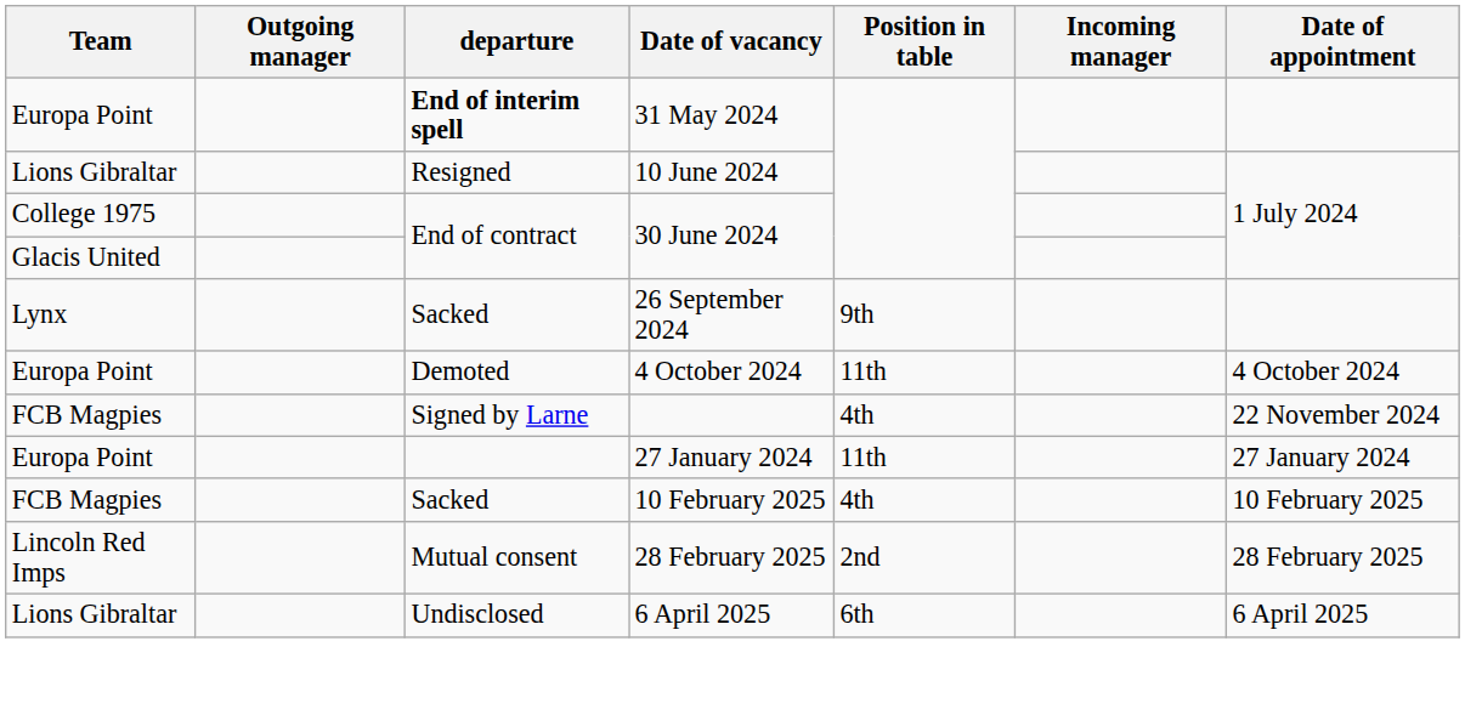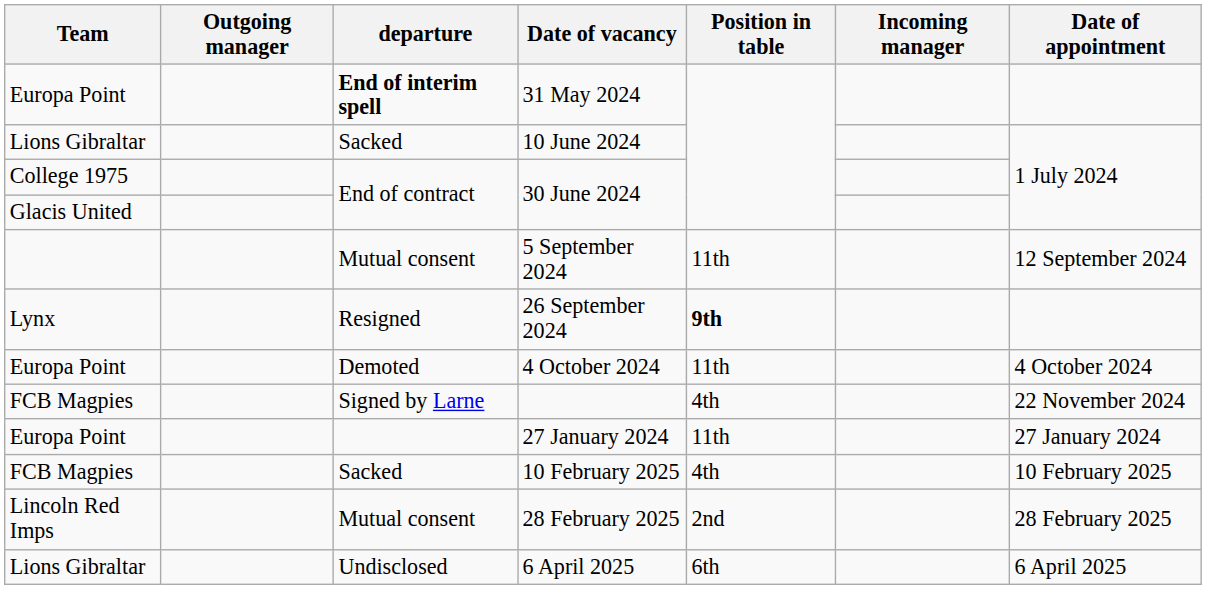10 June 2024 | departure: Resigned -> Sacked
+ row: Mutual consent | 5 September 2024 | 11th | 12 September 2024
26 September 2024 | departure: Sacked -> Resigned
26 September 2024 | Position in table: normal -> bold
